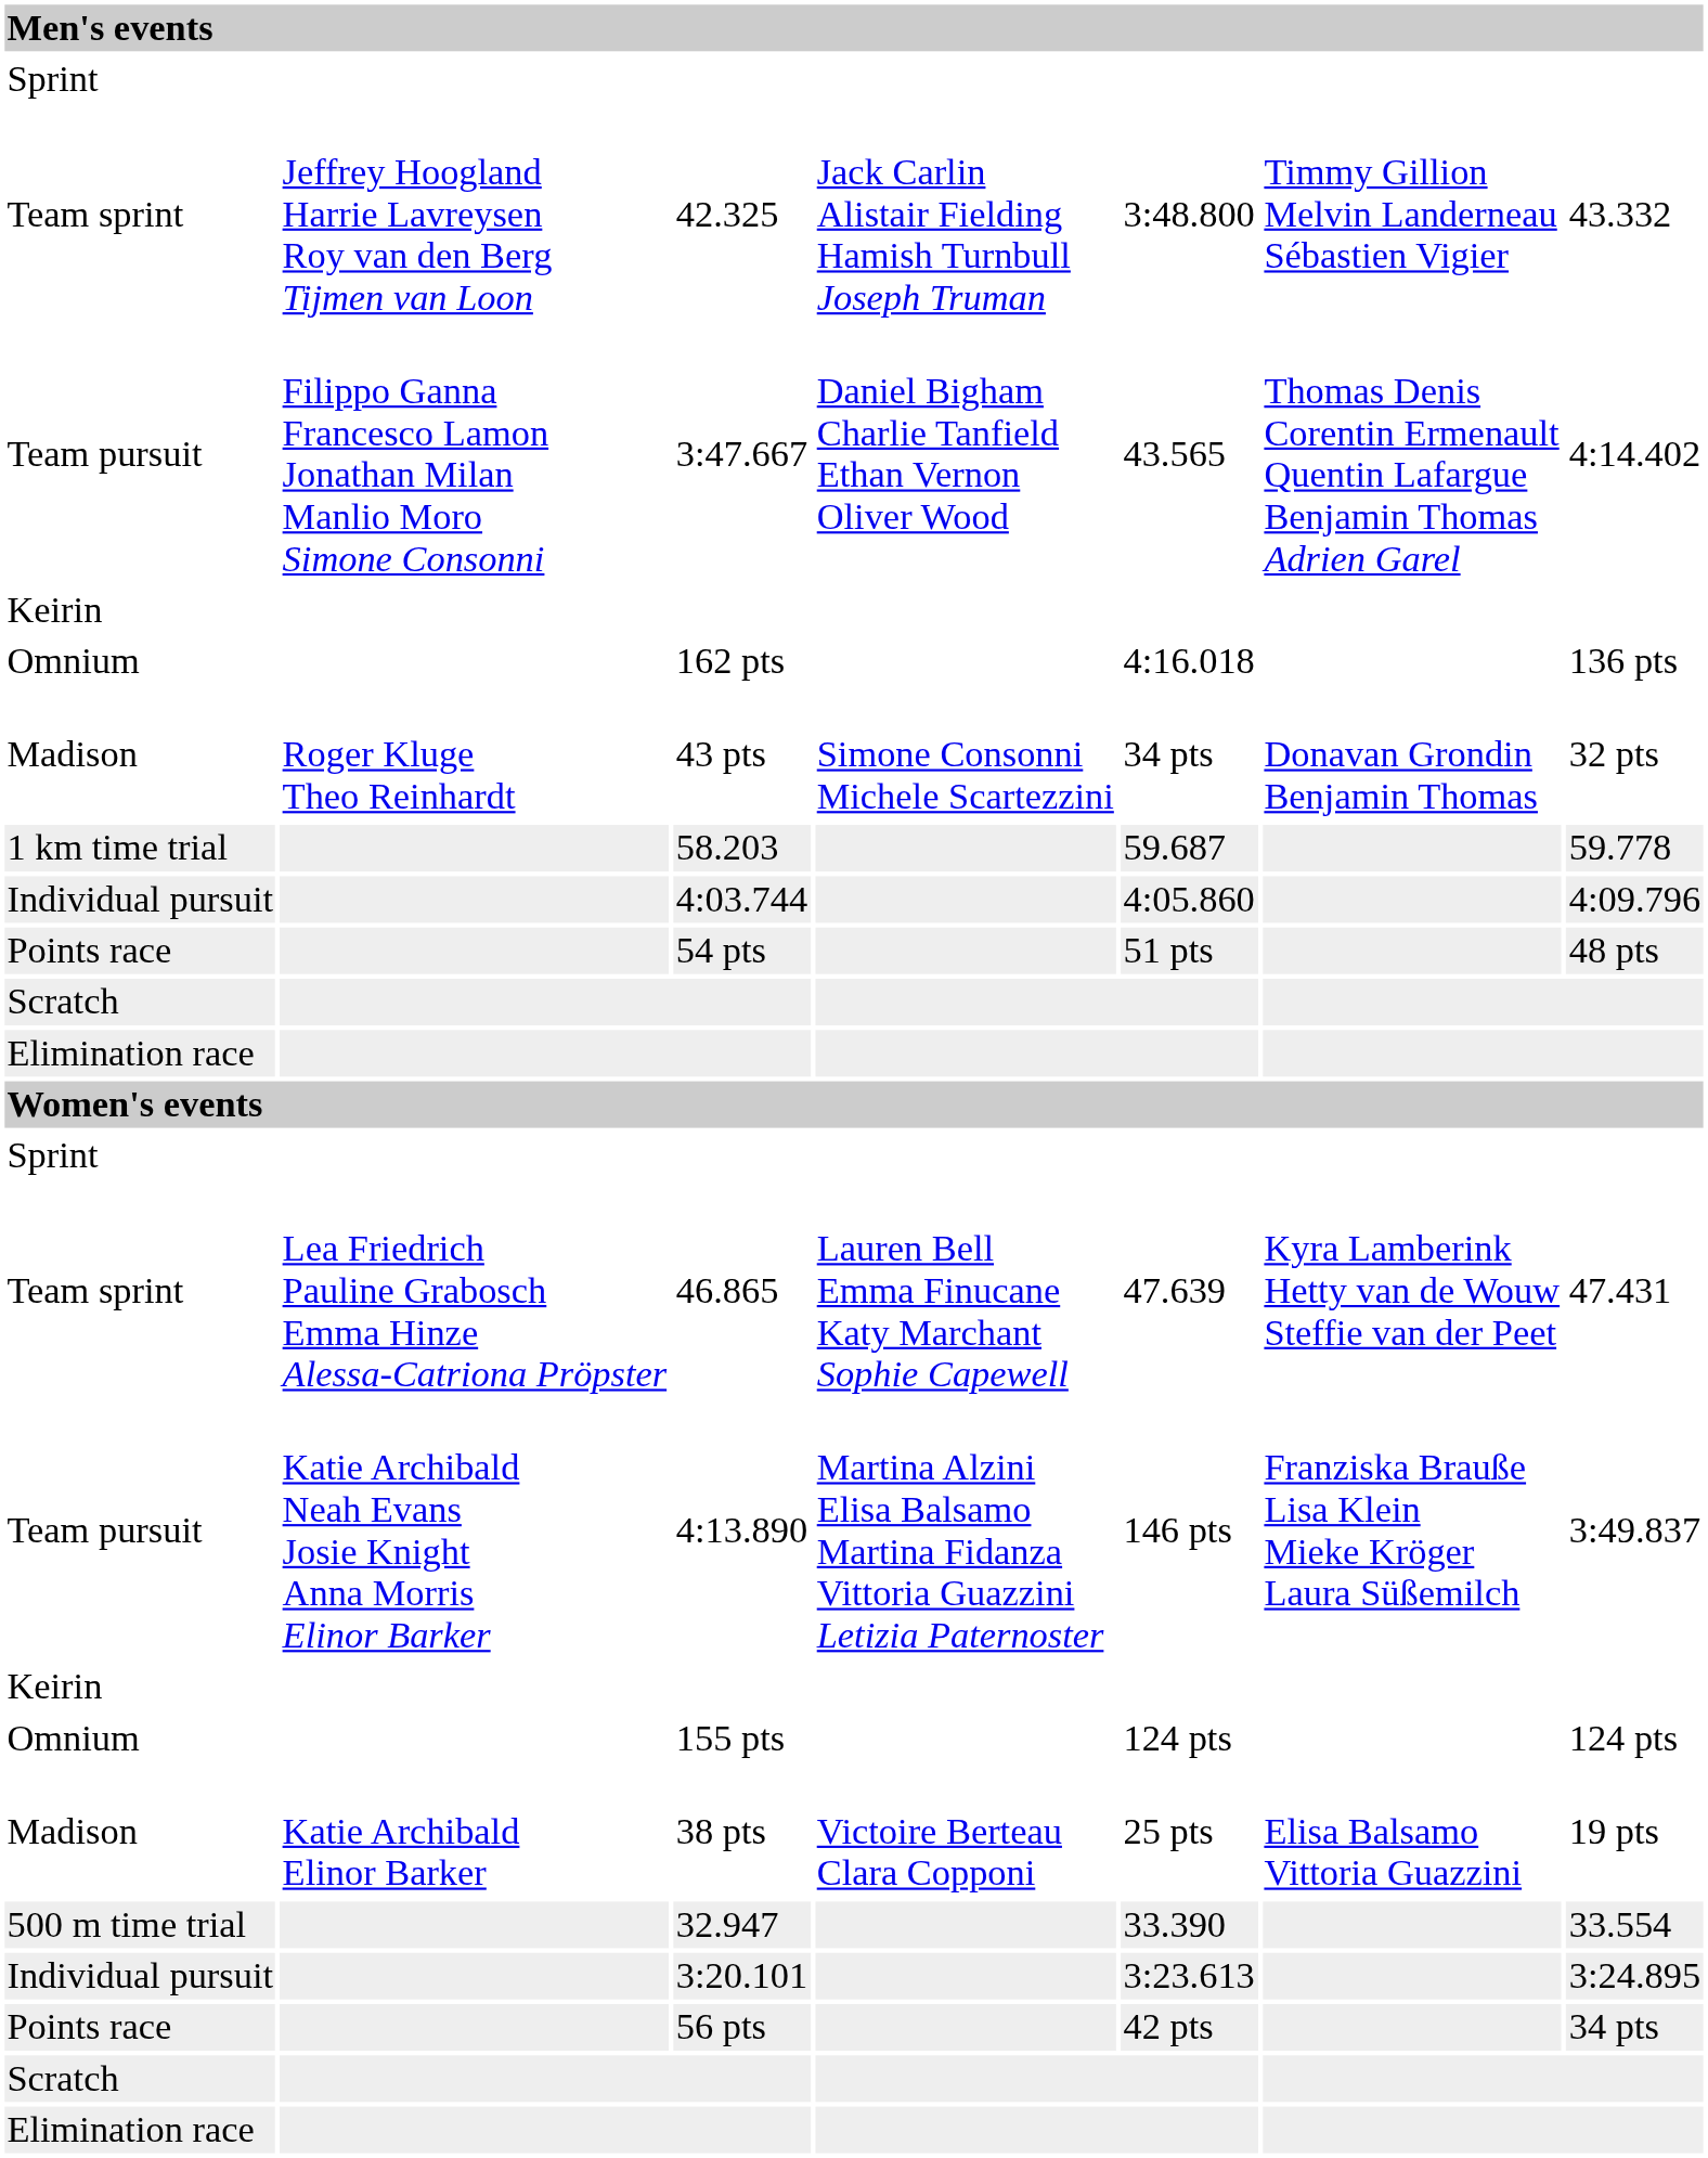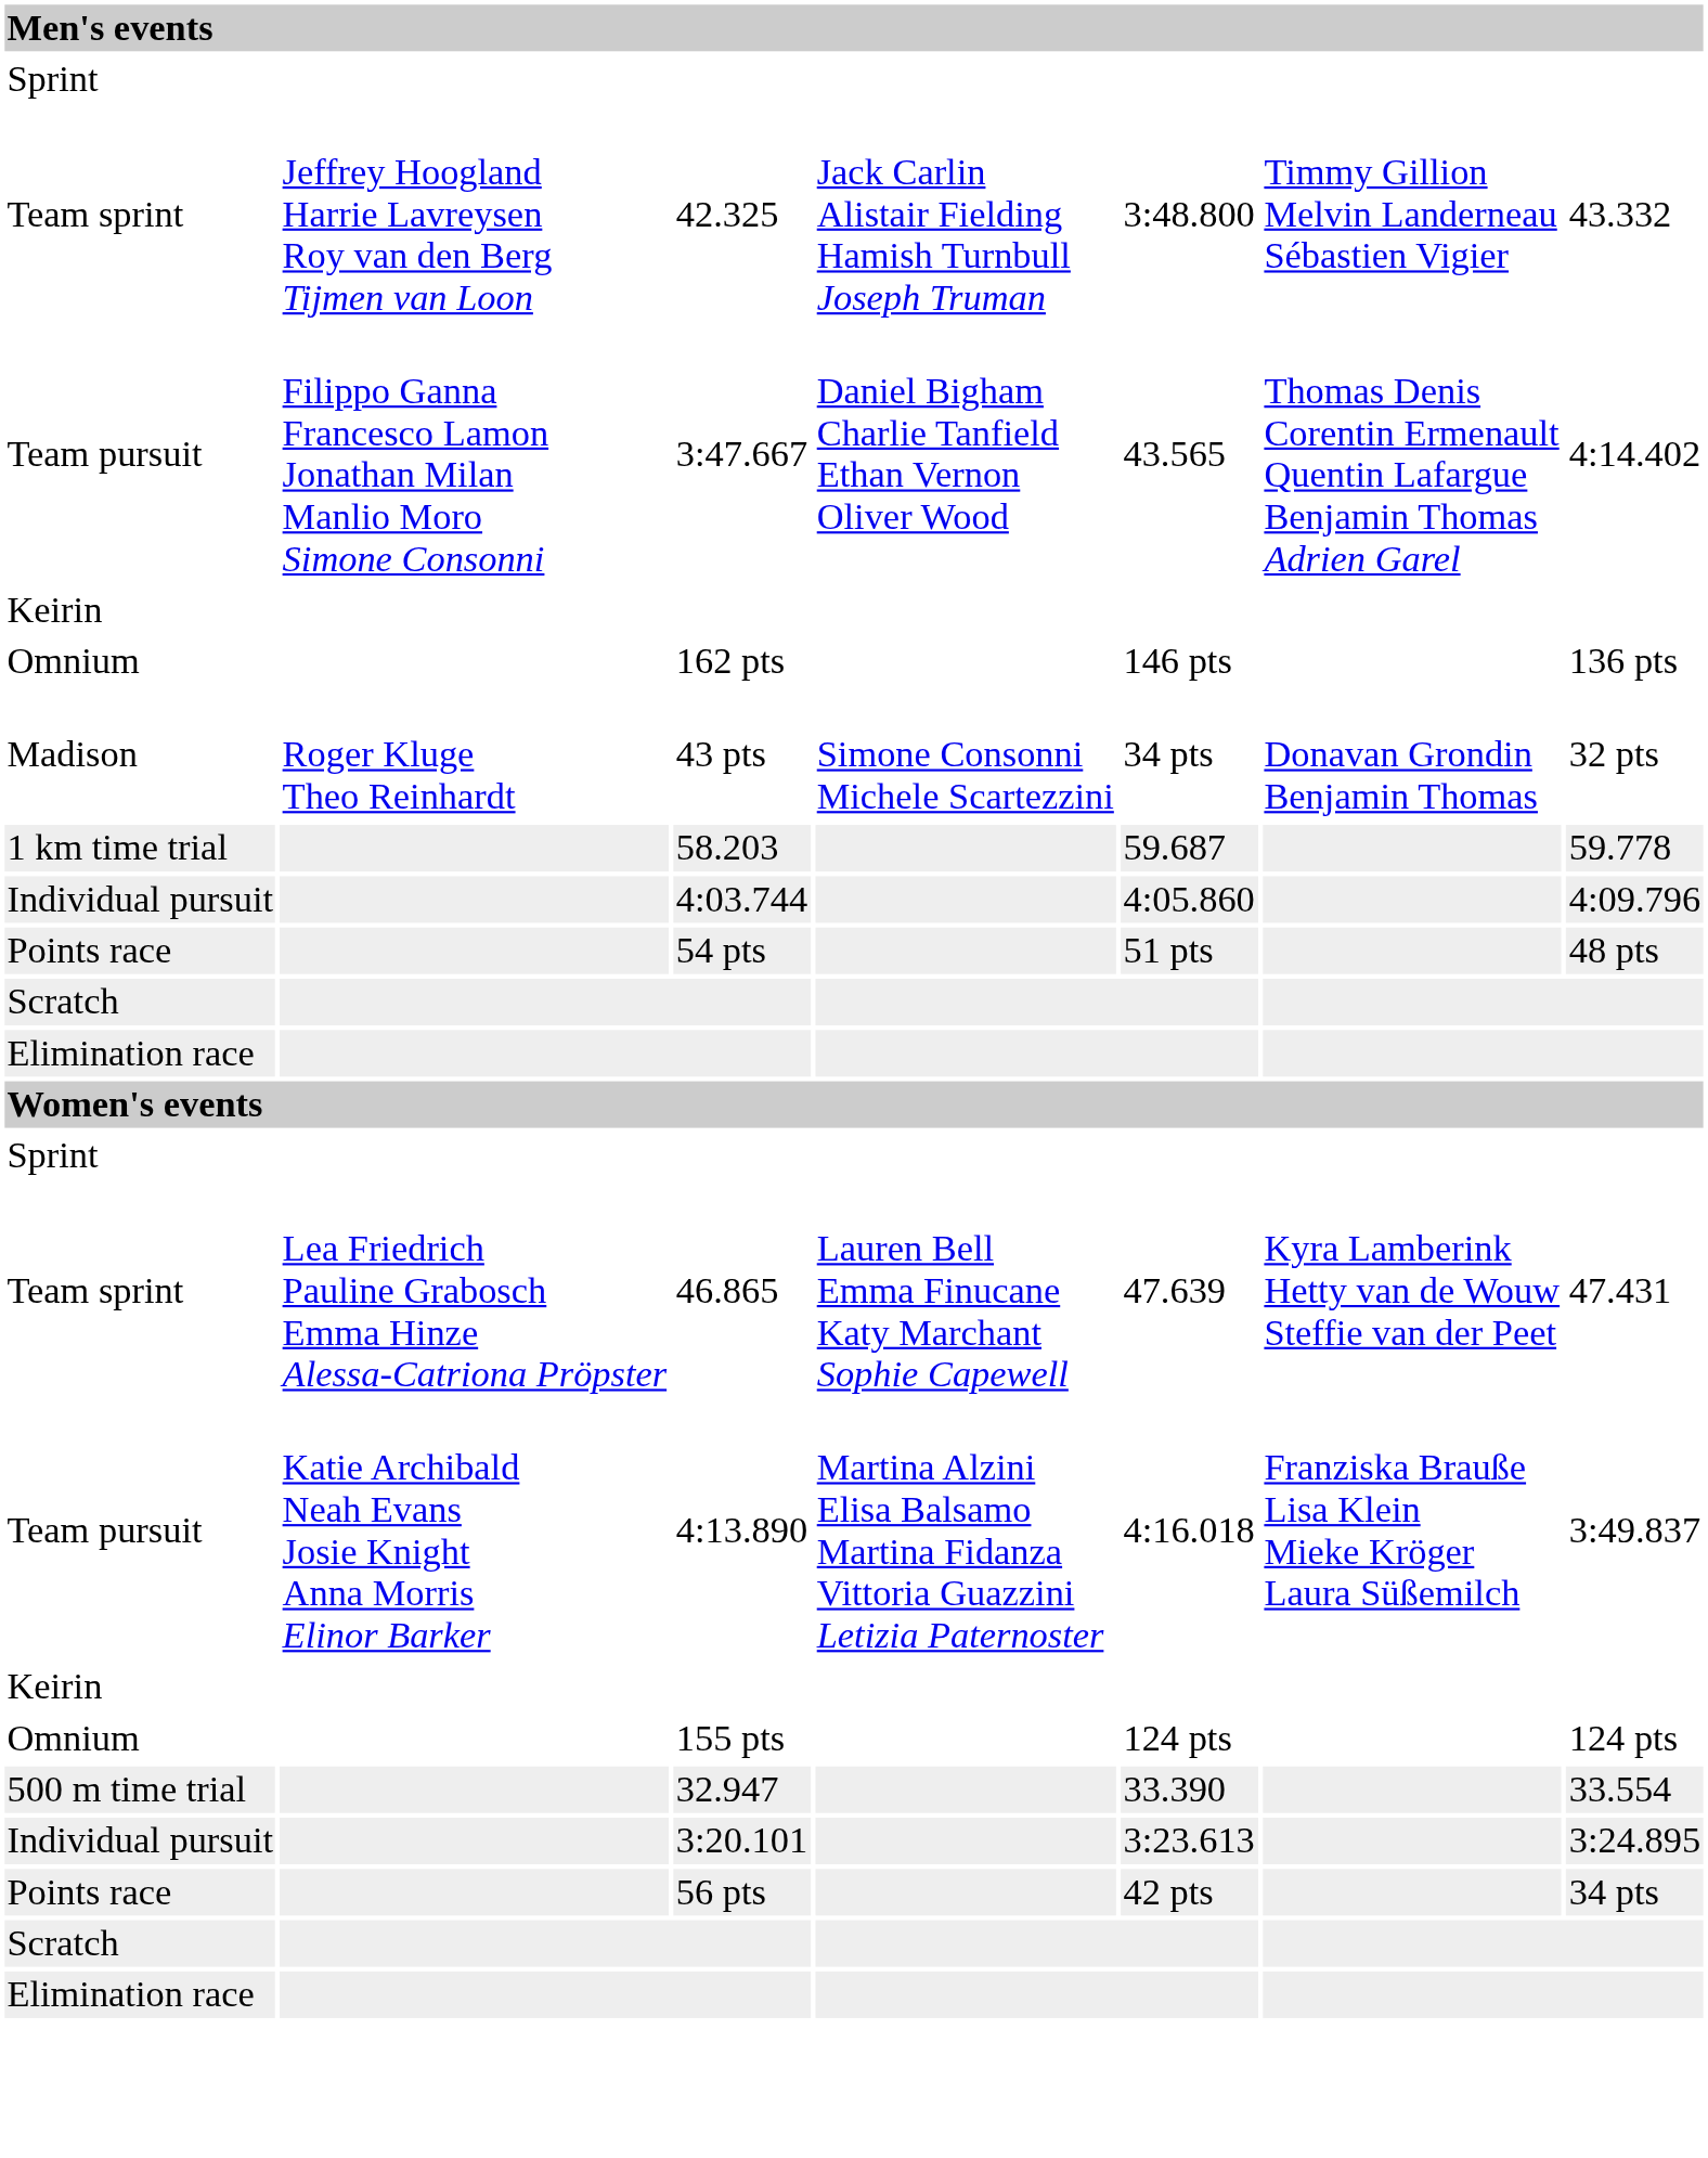162 pts | column 5: 4:16.018 -> 146 pts
4:13.890 | column 5: 146 pts -> 4:16.018
- row: Madison | Katie Archibald Elinor Barker | 38 pts | Victoire Berteau Clara Copponi | 25 pts | Elisa Balsamo Vittoria Guazzini | 19 pts
